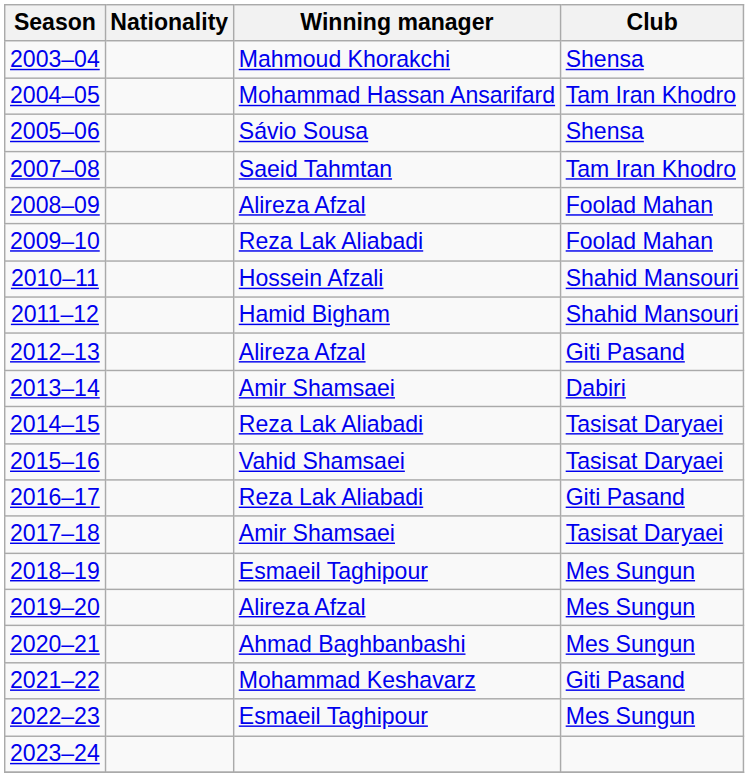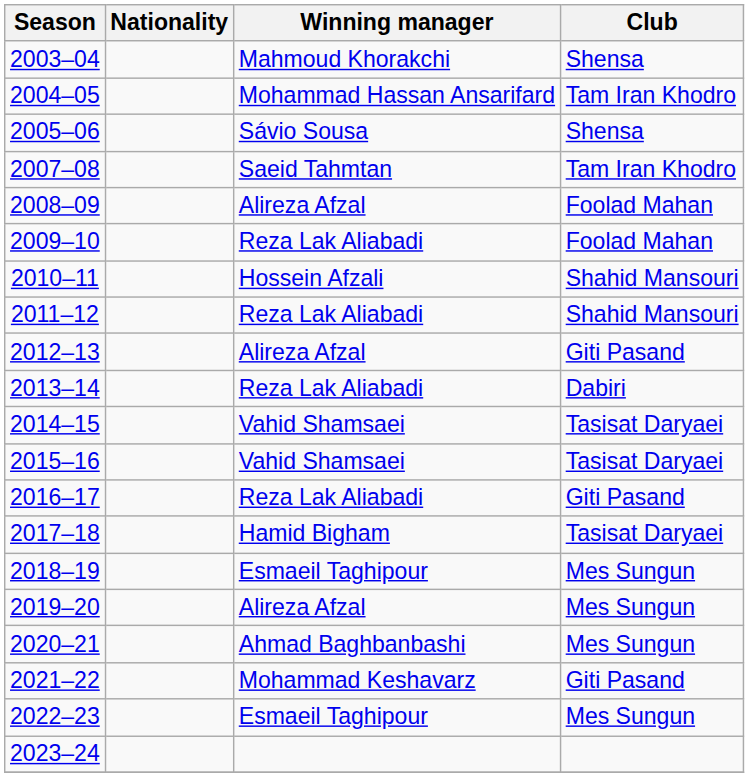2011–12 | Winning manager: Hamid Bigham -> Reza Lak Aliabadi
2013–14 | Winning manager: Amir Shamsaei -> Reza Lak Aliabadi
2014–15 | Winning manager: Reza Lak Aliabadi -> Vahid Shamsaei
2017–18 | Winning manager: Amir Shamsaei -> Hamid Bigham
